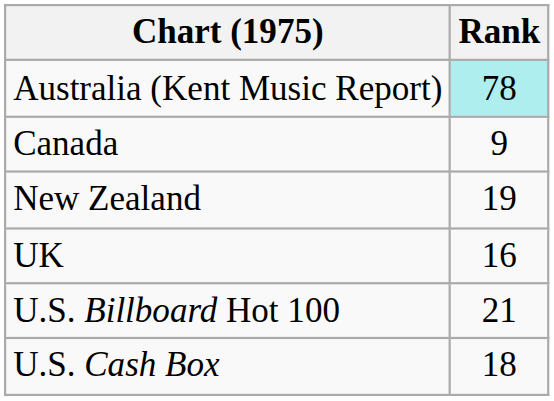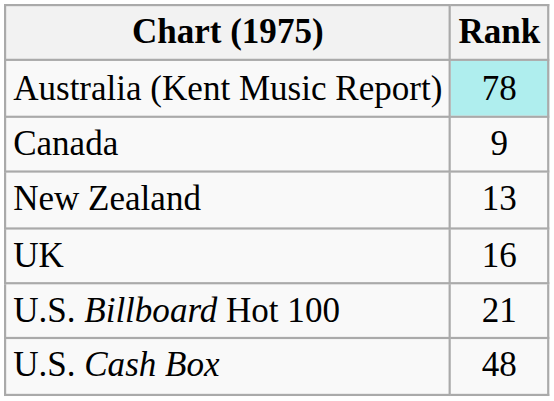New Zealand | Rank: 19 -> 13
U.S. Cash Box | Rank: 18 -> 48
